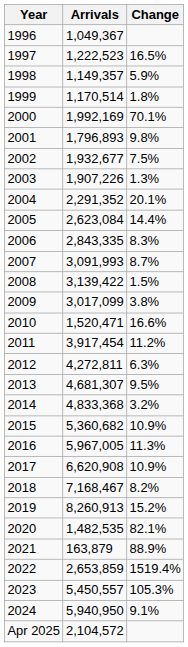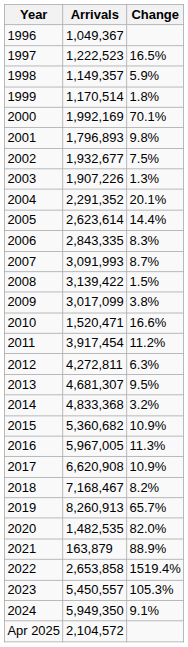2005 | Arrivals: 2,623,084 -> 2,623,614
2019 | Change: 15.2% -> 65.7%
2020 | Change: 82.1% -> 82.0%
2022 | Arrivals: 2,653,859 -> 2,653,858
2024 | Arrivals: 5,940,950 -> 5,949,350
